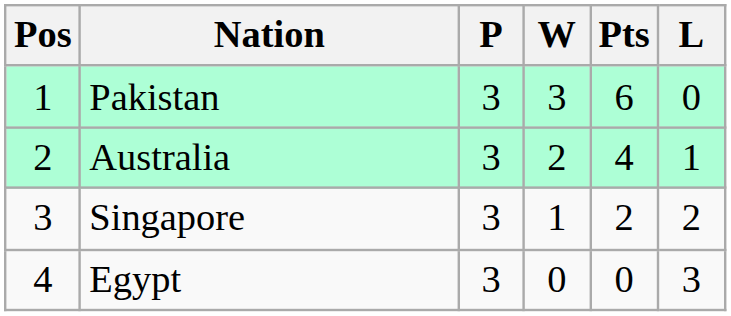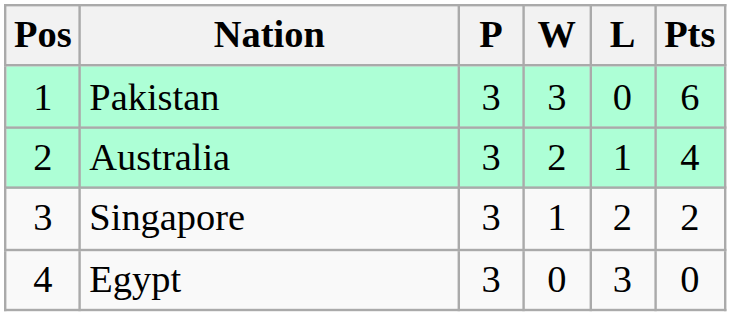columns swapped: L <-> Pts
